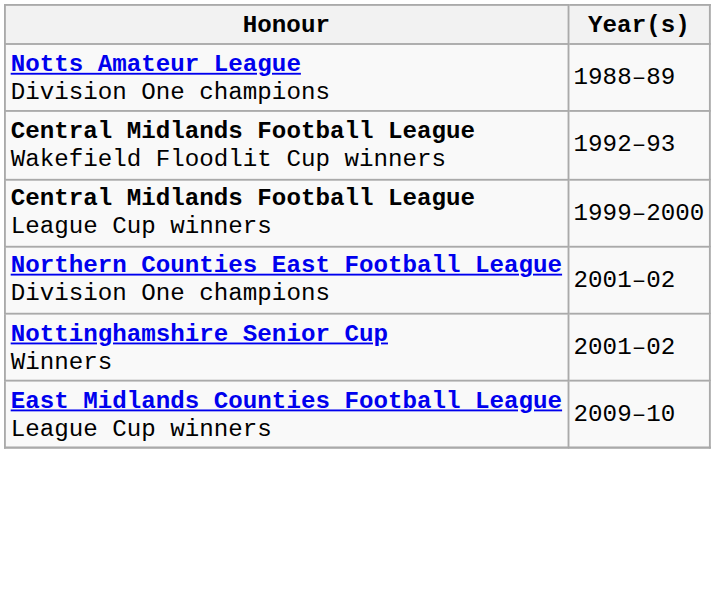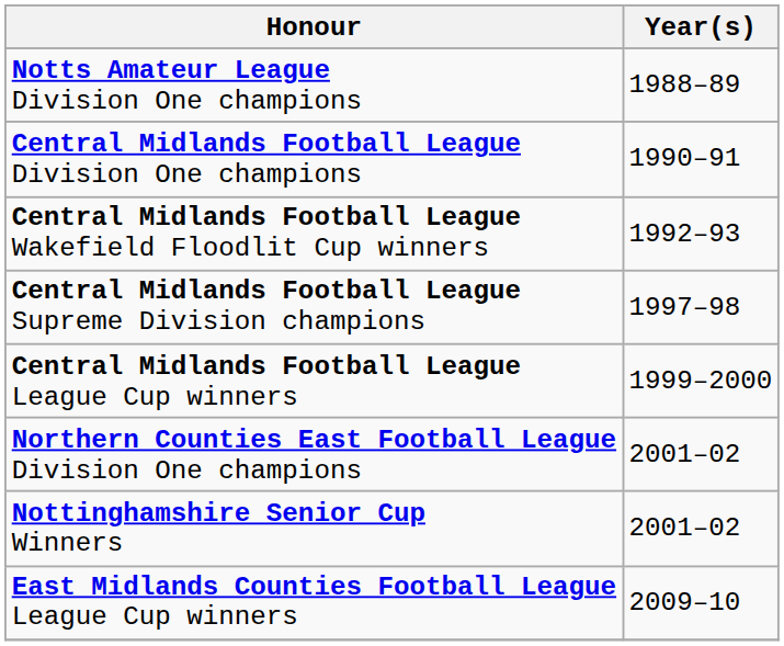+ row: Central Midlands Football League Division One champions | 1990–91
+ row: Central Midlands Football League Supreme Division champions | 1997–98
